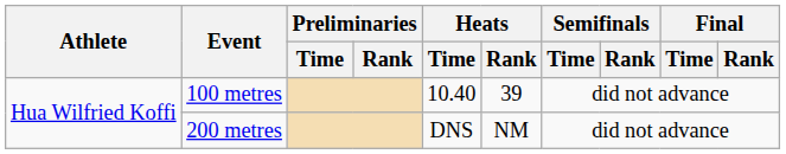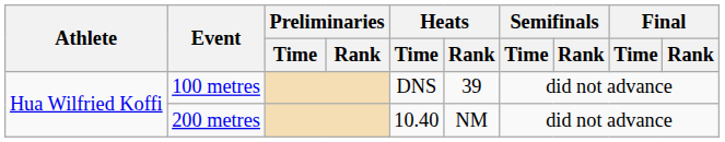100 metres | Heats / Time: 10.40 -> DNS
200 metres | Heats / Time: DNS -> 10.40
